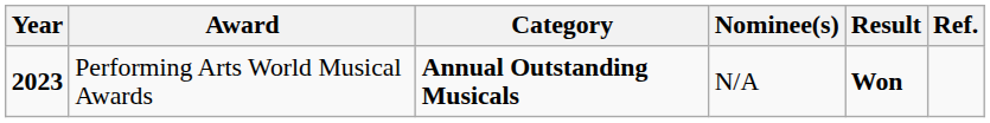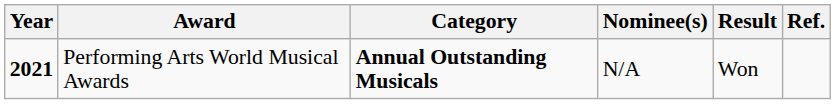Performing Arts World Musical Awards | Year: 2023 -> 2021
Performing Arts World Musical Awards | Result: bold -> normal
